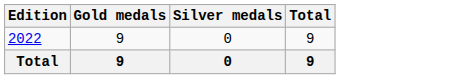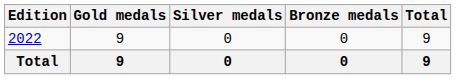+ column: Bronze medals | 0 | 0
